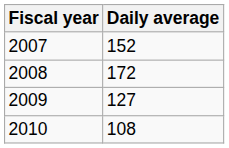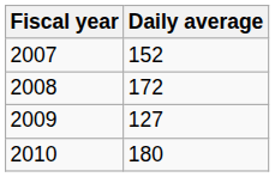2010 | Daily average: 108 -> 180
